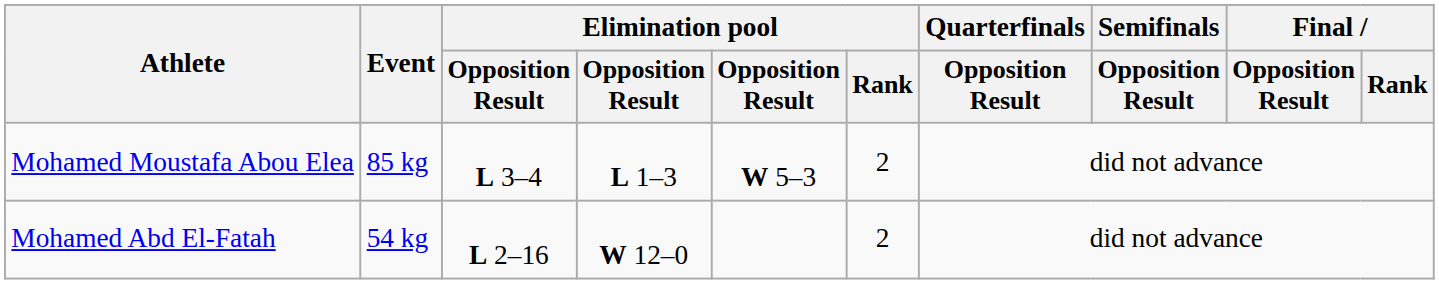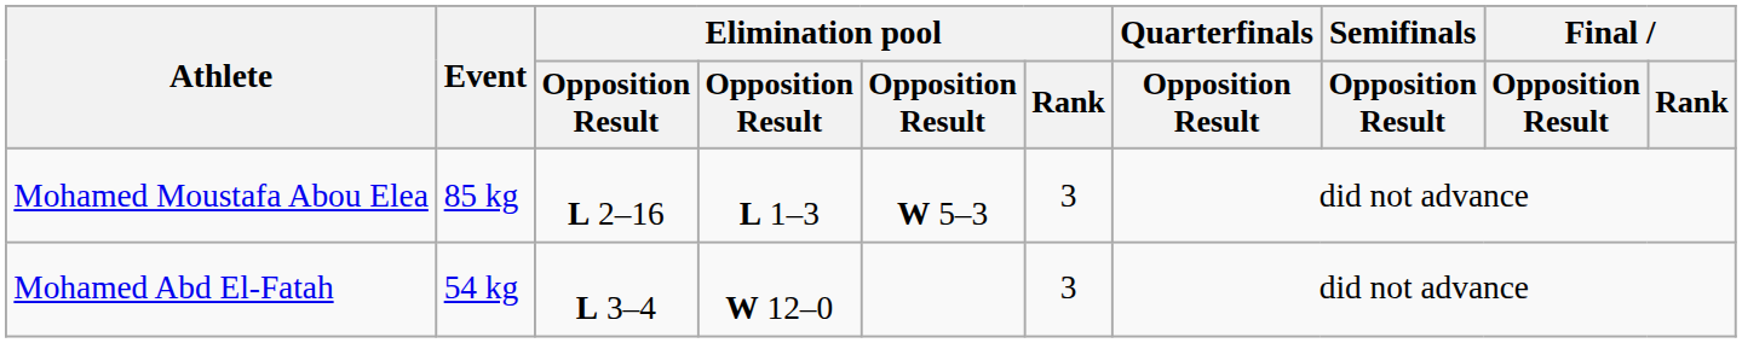Mohamed Moustafa Abou Elea | column 3: L 3–4 -> L 2–16
Mohamed Moustafa Abou Elea | Elimination pool / Rank: 2 -> 3
Mohamed Abd El-Fatah | column 3: L 2–16 -> L 3–4
Mohamed Abd El-Fatah | Elimination pool / Rank: 2 -> 3
